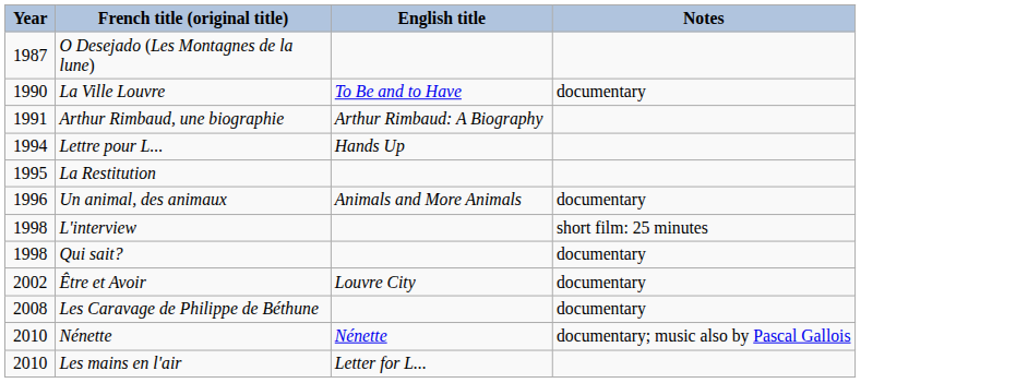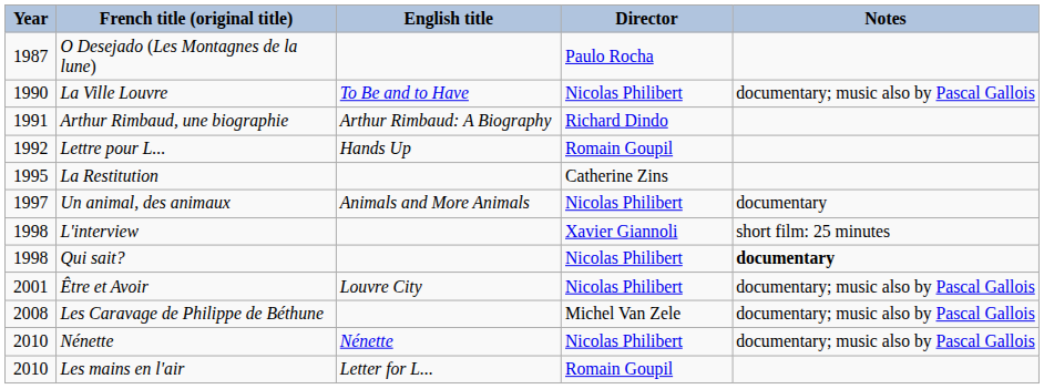+ column: Director | Paulo Rocha | Nicolas Philibert | Richard Dindo | Romain Goupil | Catherine Zins | Nicolas Philibert | Xavier Giannoli | Nicolas Philibert | Nicolas Philibert | Michel Van Zele | Nicolas Philibert | Romain Goupil
La Ville Louvre | Notes: documentary -> documentary; music also by Pascal Gallois
Lettre pour L... | Year: 1994 -> 1992
Un animal, des animaux | Year: 1996 -> 1997
Qui sait? | Notes: normal -> bold
Être et Avoir | Year: 2002 -> 2001
Être et Avoir | Notes: documentary -> documentary; music also by Pascal Gallois
Les Caravage de Philippe de Béthune | Notes: documentary -> documentary; music also by Pascal Gallois
